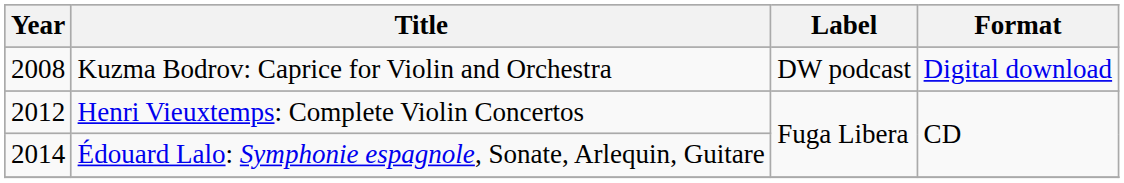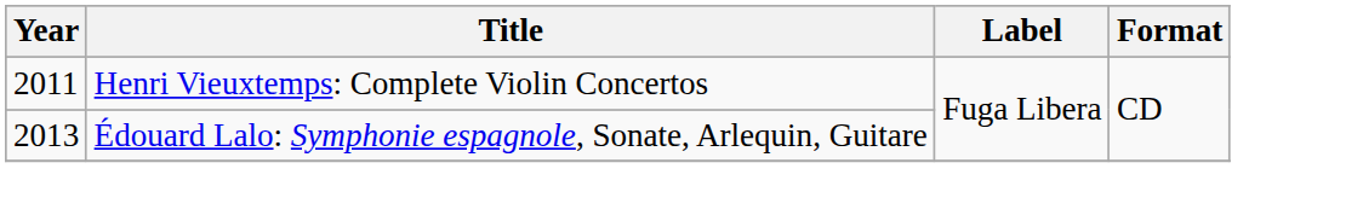- row: 2008 | Kuzma Bodrov: Caprice for Violin and Orchestra | DW podcast | Digital download
Henri Vieuxtemps: Complete Violin Concertos | Year: 2012 -> 2011
Édouard Lalo: Symphonie espagnole, Sonate, Arlequin, Guitare | Year: 2014 -> 2013
